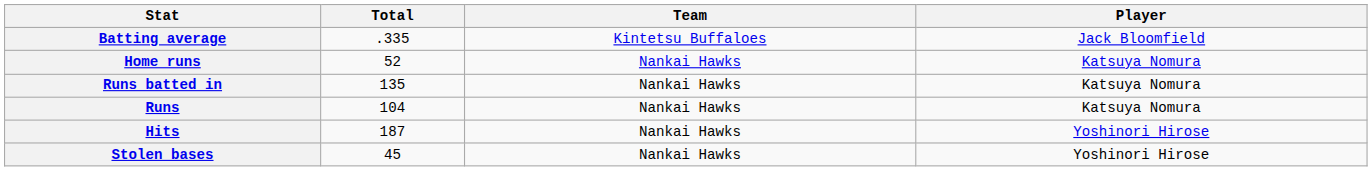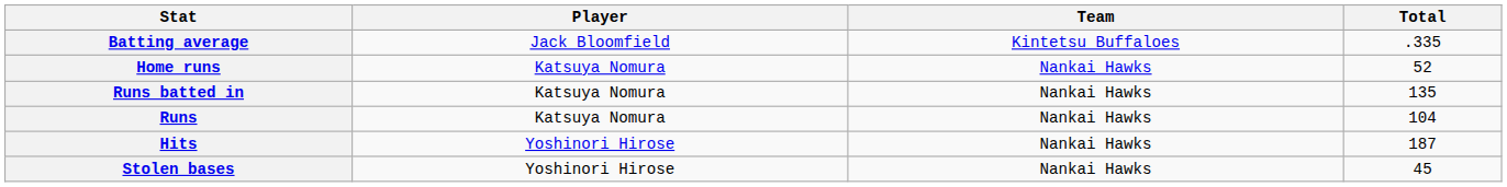columns swapped: Player <-> Total
